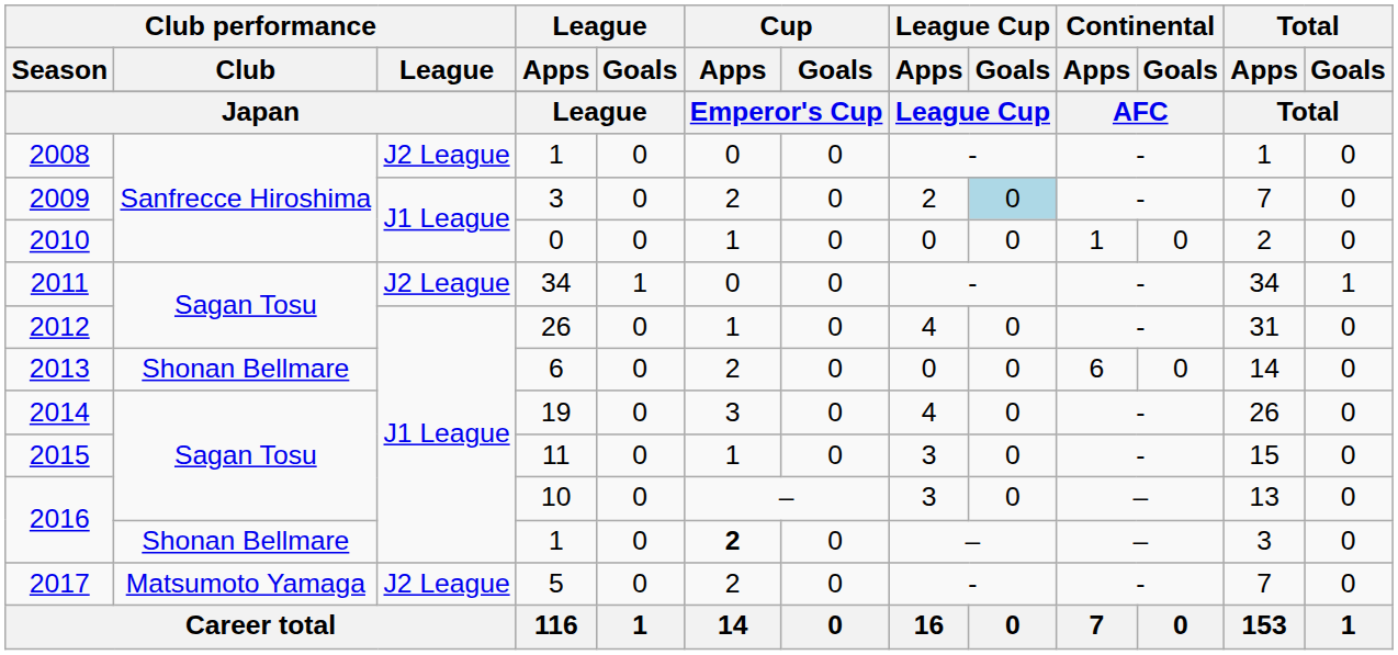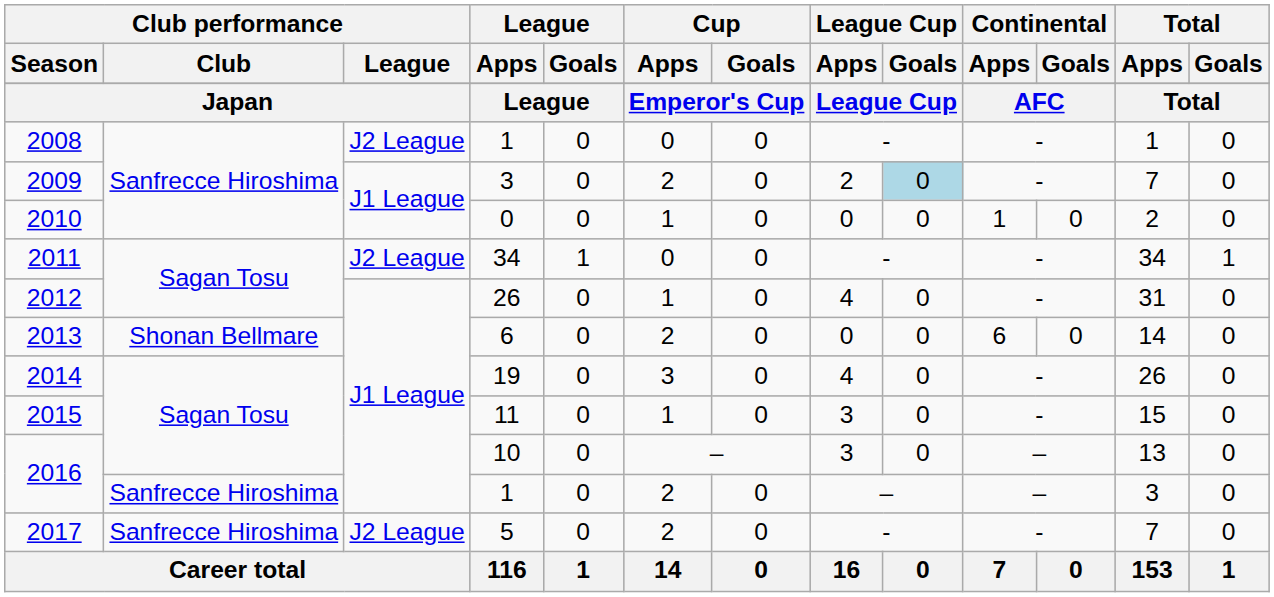2016 / 1 | Club performance / Club: Shonan Bellmare -> Sanfrecce Hiroshima
2016 / 1 | Cup / Apps: bold -> normal
2017 | Club performance / Club: Matsumoto Yamaga -> Sanfrecce Hiroshima
